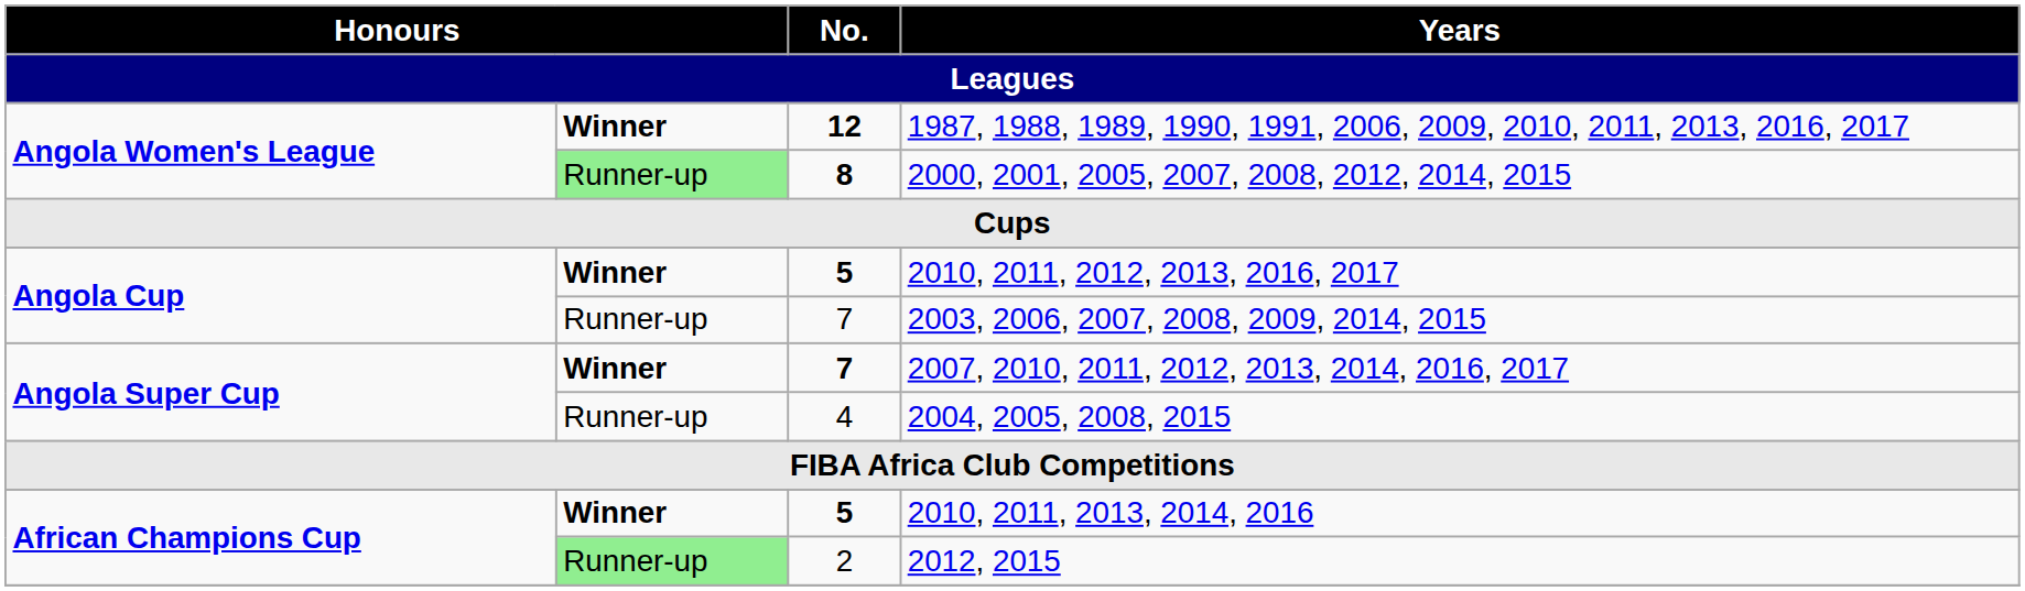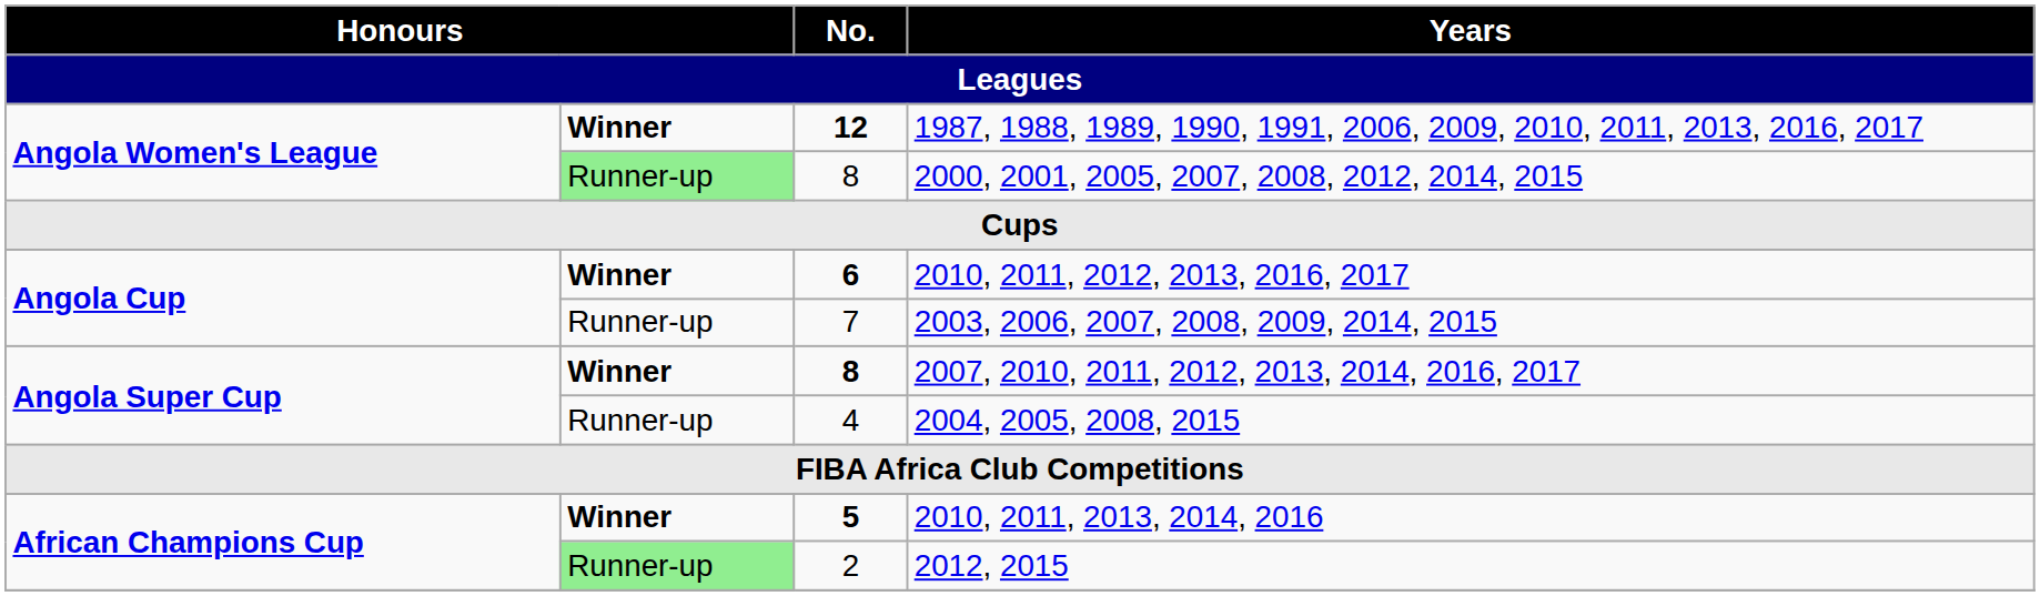2000, 2001, 2005, 2007, 2008, 2012, 2014, 2015 | No.: bold -> normal
2010, 2011, 2012, 2013, 2016, 2017 | No.: 5 -> 6
2007, 2010, 2011, 2012, 2013, 2014, 2016, 2017 | No.: 7 -> 8
